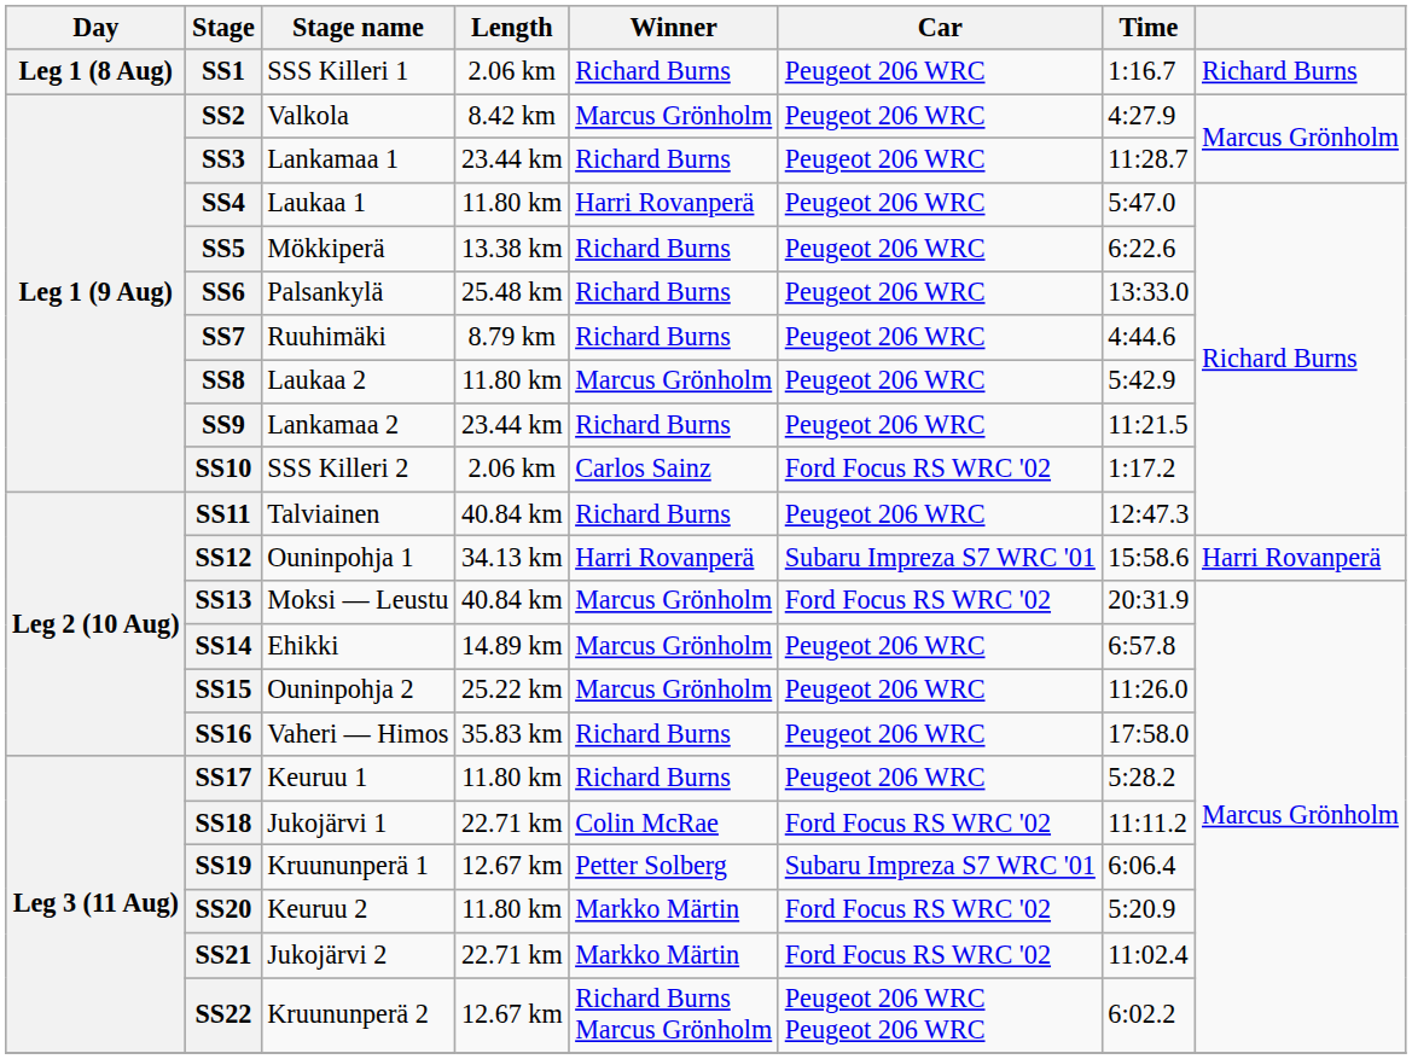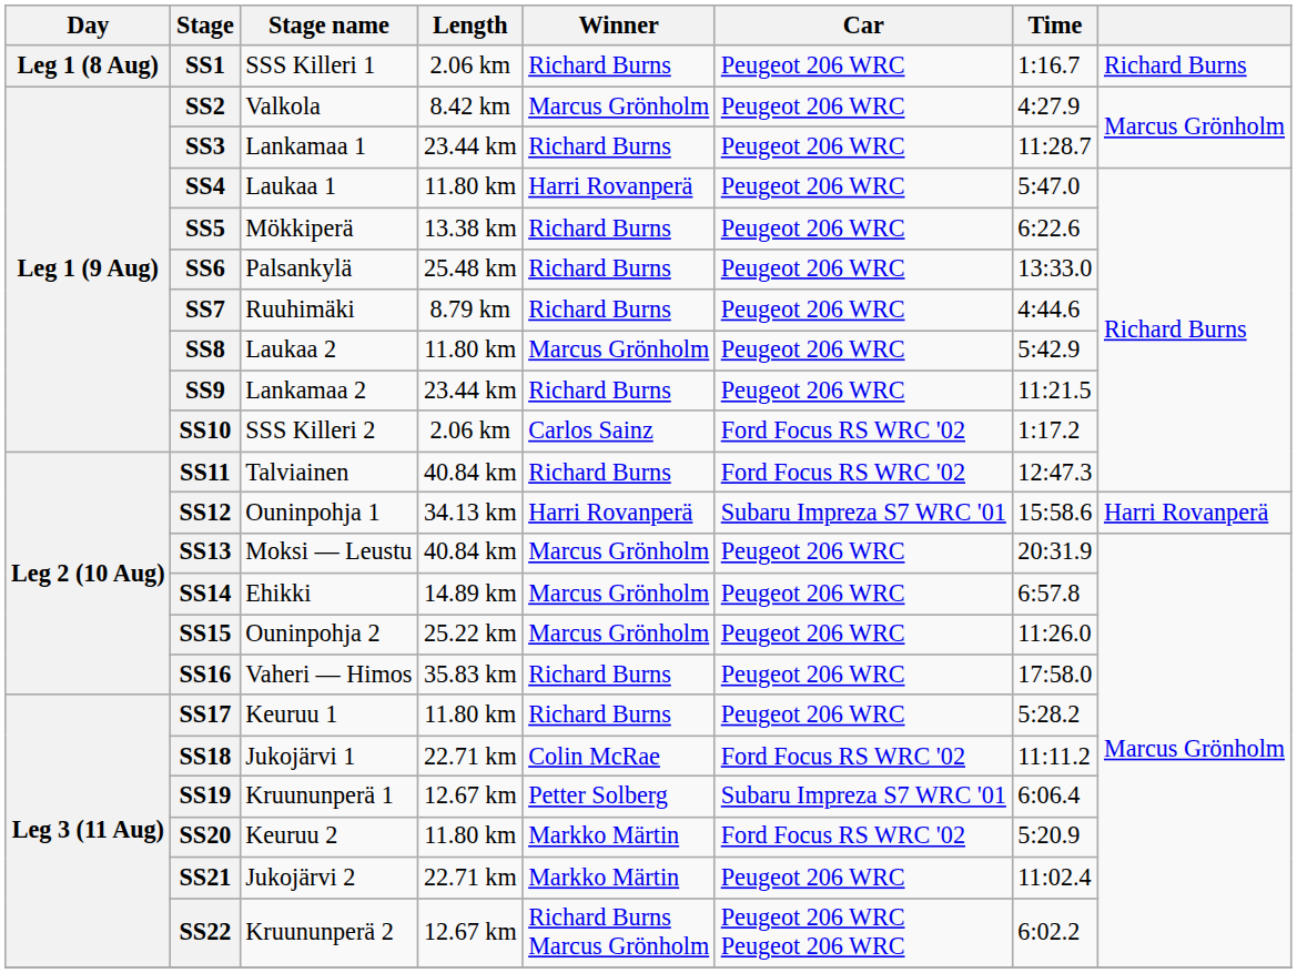SS11 | Car: Peugeot 206 WRC -> Ford Focus RS WRC '02
SS13 | Car: Ford Focus RS WRC '02 -> Peugeot 206 WRC
SS21 | Car: Ford Focus RS WRC '02 -> Peugeot 206 WRC
